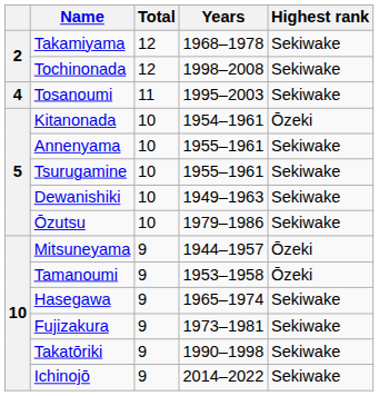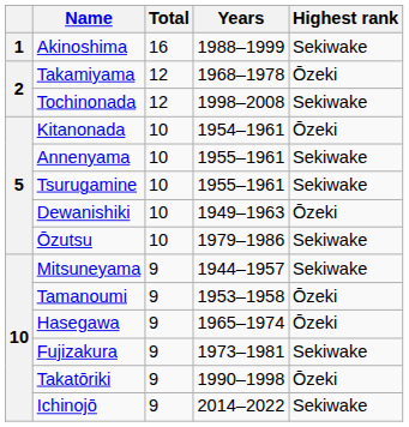+ row: 1 | Akinoshima | 16 | 1988–1999 | Sekiwake
Takamiyama | Highest rank: Sekiwake -> Ōzeki
- row: 4 | Tosanoumi | 11 | 1995–2003 | Sekiwake
Dewanishiki | Highest rank: Sekiwake -> Ōzeki
Mitsuneyama | Highest rank: Ōzeki -> Sekiwake
Hasegawa | Highest rank: Sekiwake -> Ōzeki
Takatōriki | Highest rank: Sekiwake -> Ōzeki
